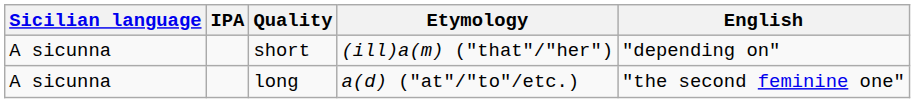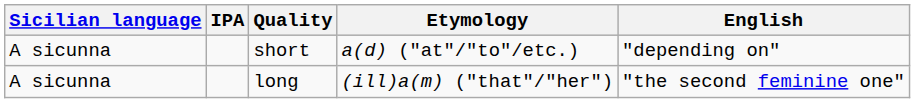short | Etymology: (ill)a(m) ("that"/"her") -> a(d) ("at"/"to"/etc.)
long | Etymology: a(d) ("at"/"to"/etc.) -> (ill)a(m) ("that"/"her")
